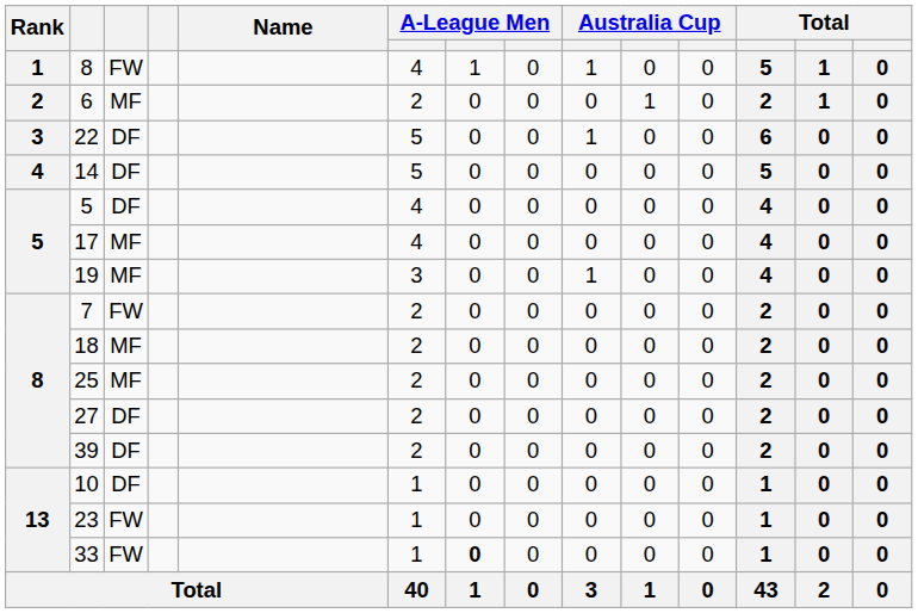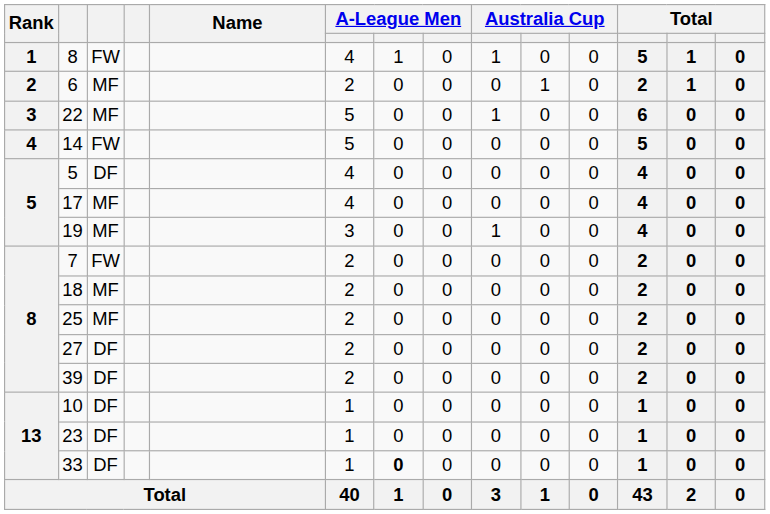22 | column 3: DF -> MF
14 | column 3: DF -> FW
23 | column 3: FW -> DF
33 | column 3: FW -> DF
